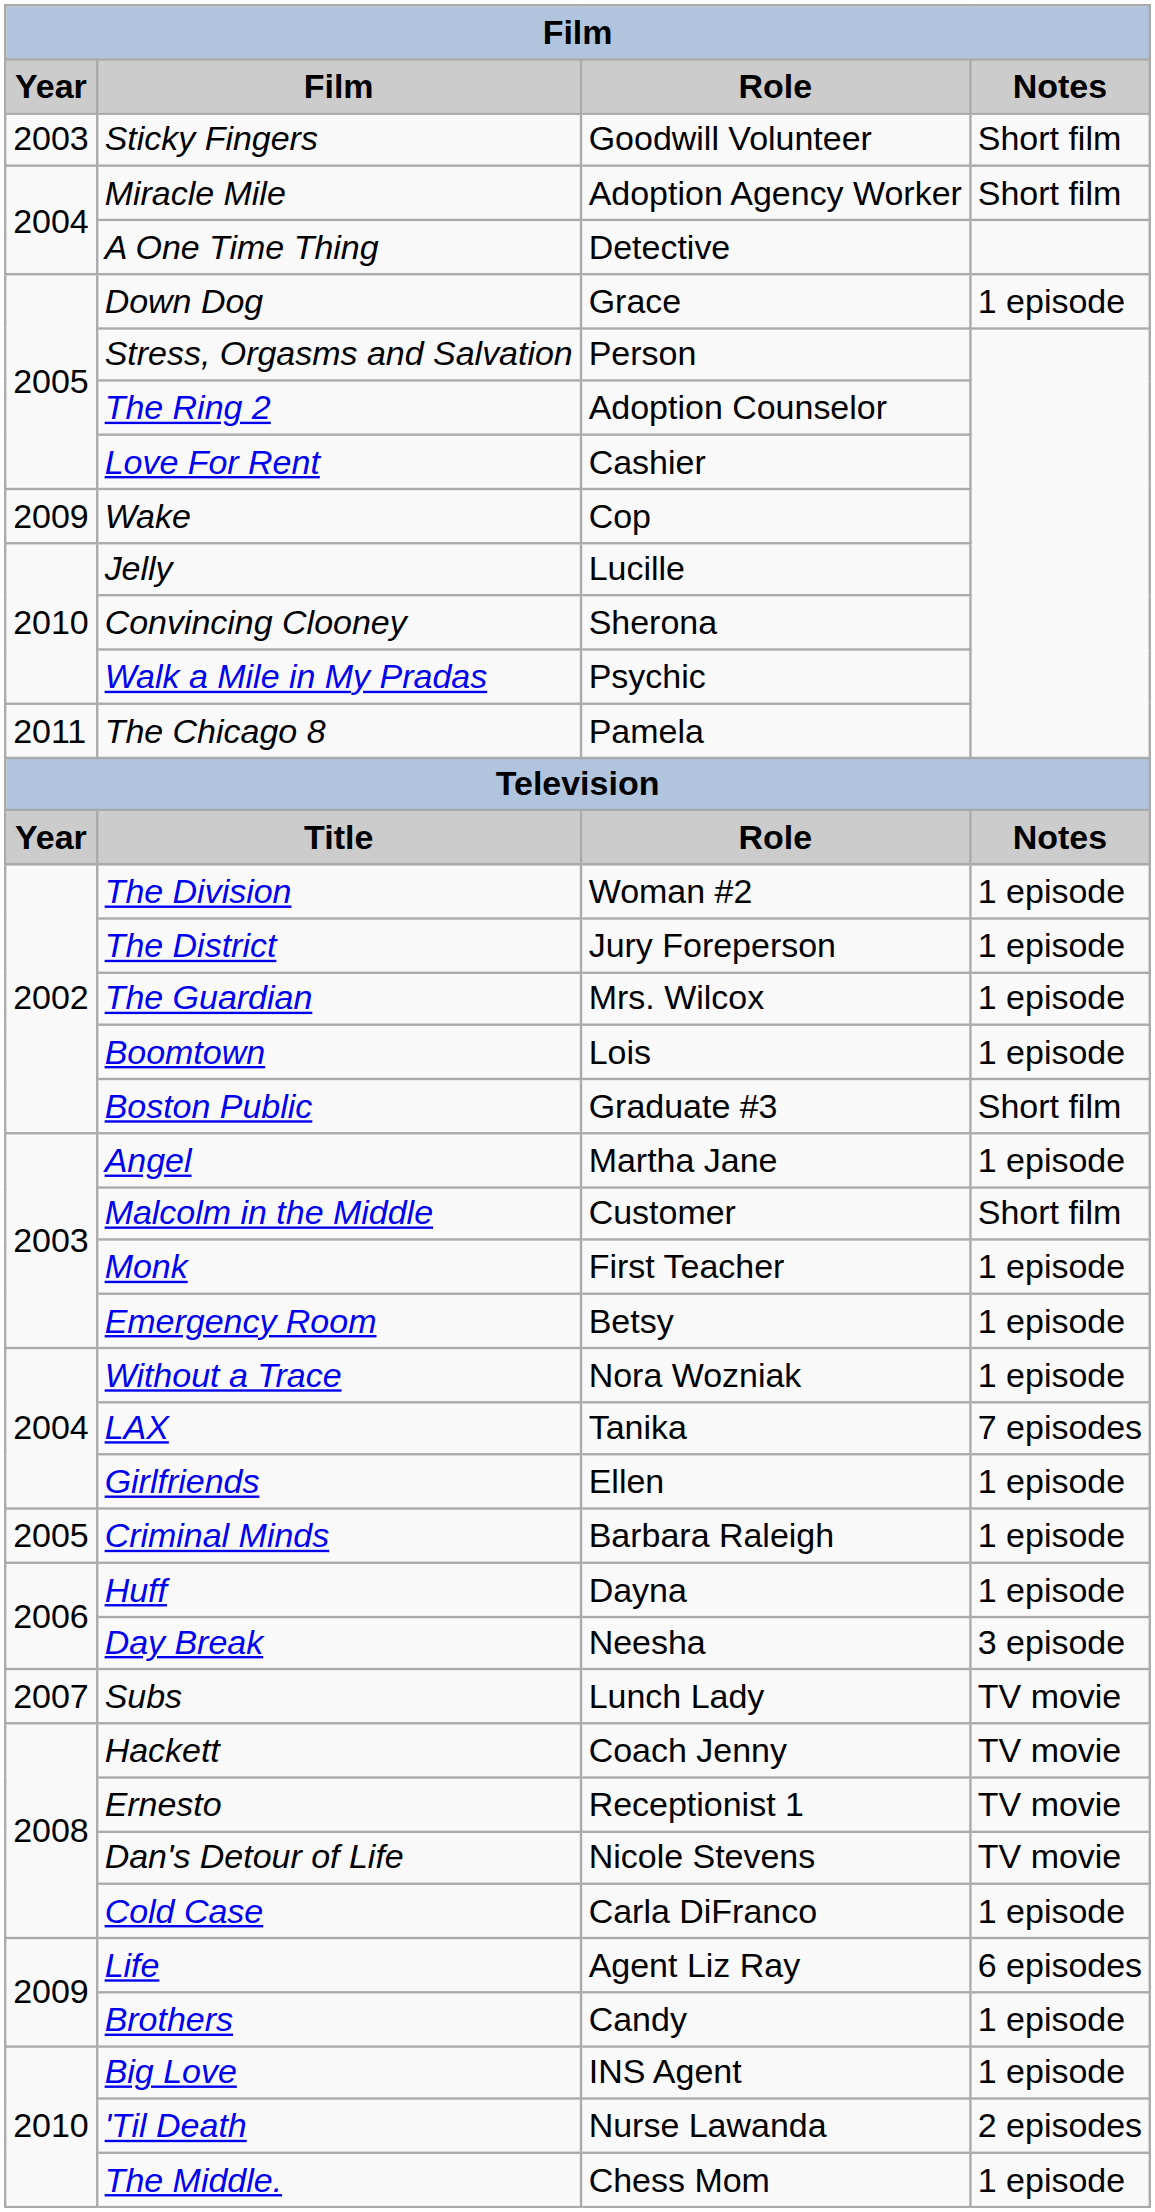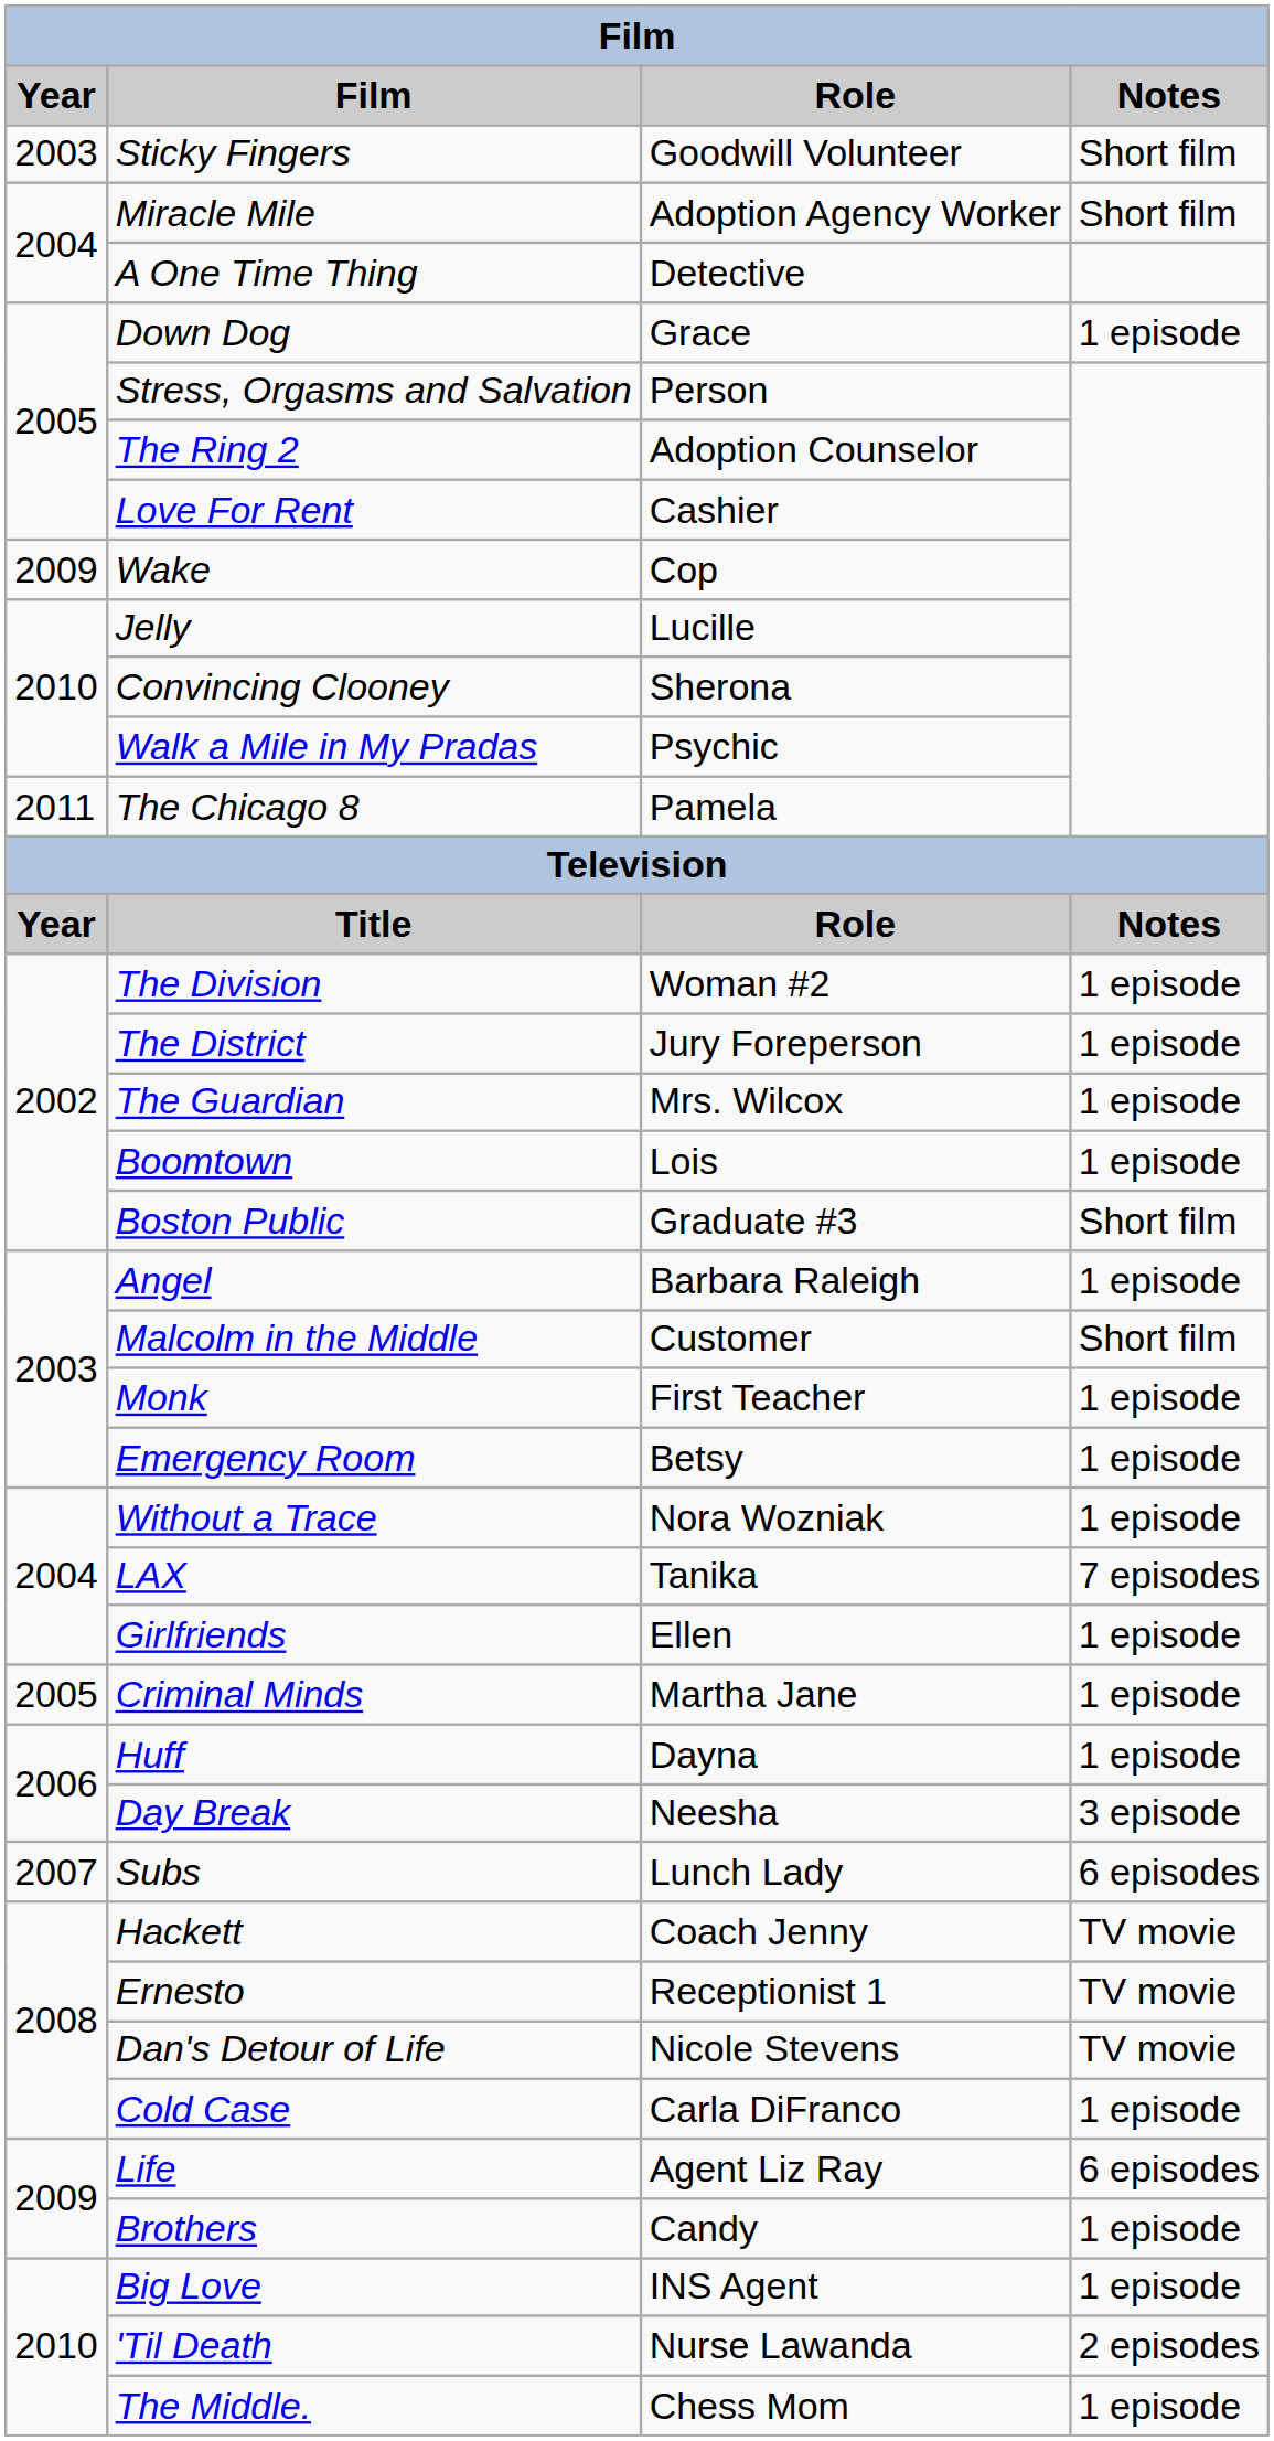Angel | Role: Martha Jane -> Barbara Raleigh
Criminal Minds | Role: Barbara Raleigh -> Martha Jane
Subs | Notes: TV movie -> 6 episodes
